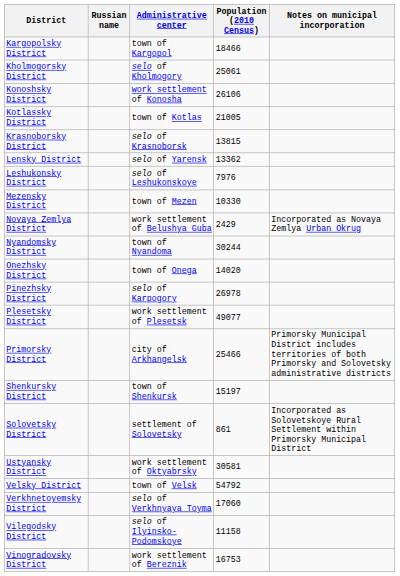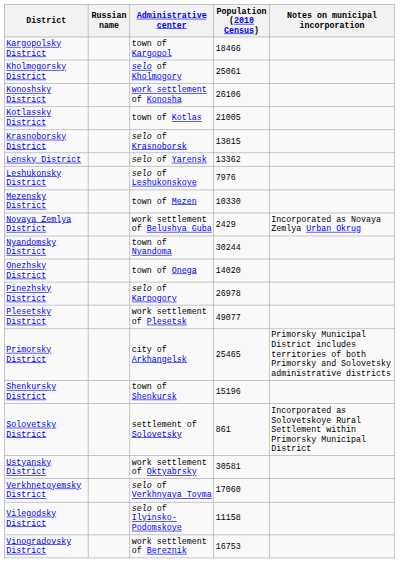Primorsky District | Population (2010 Census): 25466 -> 25465
Shenkursky District | Population (2010 Census): 15197 -> 15196
- row: Velsky District | town of Velsk | 54792
